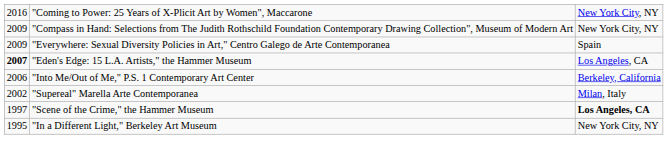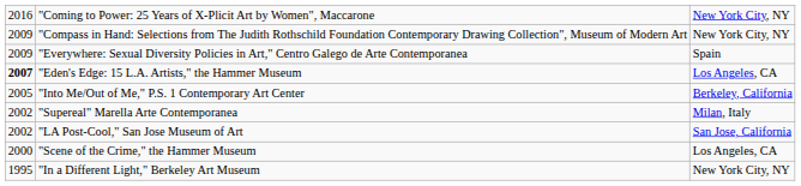"Into Me/Out of Me," P.S. 1 Contemporary Art Center | column 1: 2006 -> 2005
+ row: 2002 | "LA Post-Cool," San Jose Museum of Art | San Jose, California
"Scene of the Crime," the Hammer Museum | column 1: 1997 -> 2000
"Scene of the Crime," the Hammer Museum | column 3: bold -> normal
